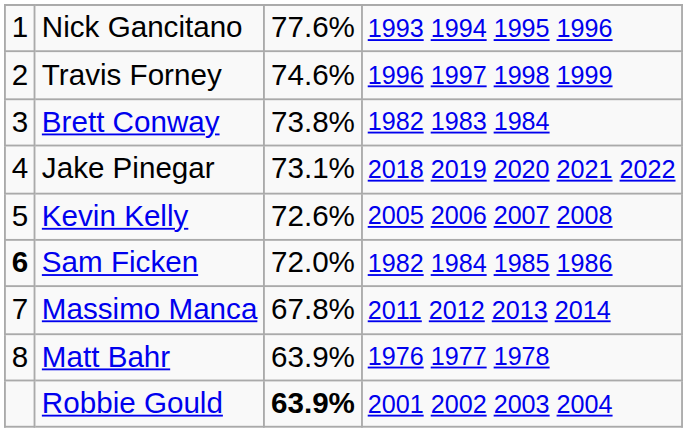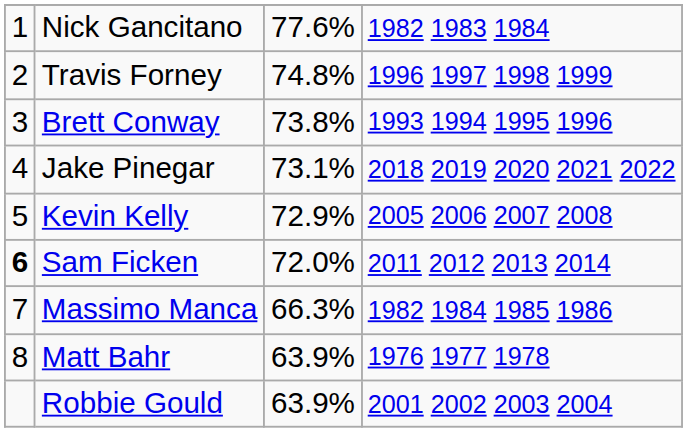Nick Gancitano | column 4: 1993 1994 1995 1996 -> 1982 1983 1984
Travis Forney | column 3: 74.6% -> 74.8%
Brett Conway | column 4: 1982 1983 1984 -> 1993 1994 1995 1996
Kevin Kelly | column 3: 72.6% -> 72.9%
Sam Ficken | column 4: 1982 1984 1985 1986 -> 2011 2012 2013 2014
Massimo Manca | column 3: 67.8% -> 66.3%
Massimo Manca | column 4: 2011 2012 2013 2014 -> 1982 1984 1985 1986
Robbie Gould | column 3: bold -> normal
